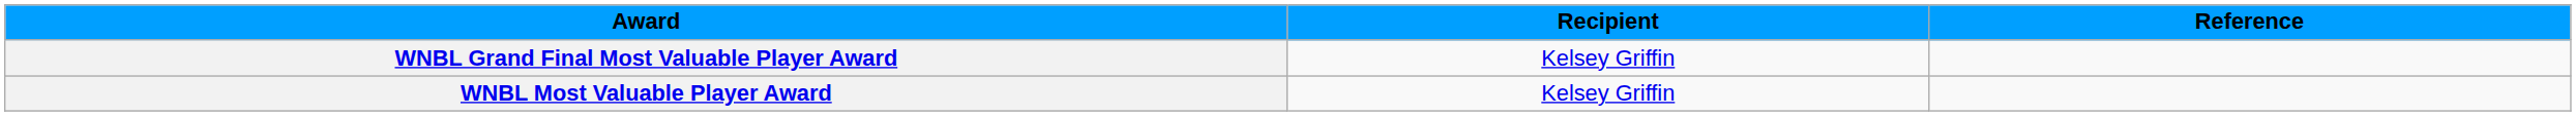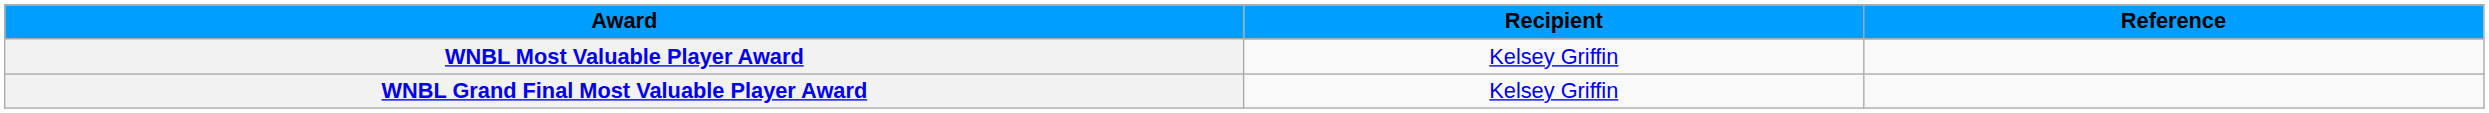rows swapped: WNBL Most Valuable Player Award <-> WNBL Grand Final Most Valuable Player Award
